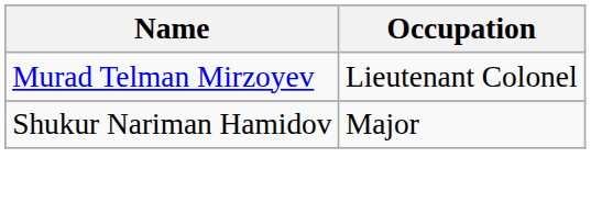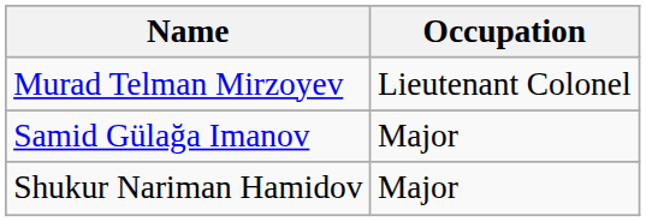+ row: Samid Gülağa Imanov | Major
